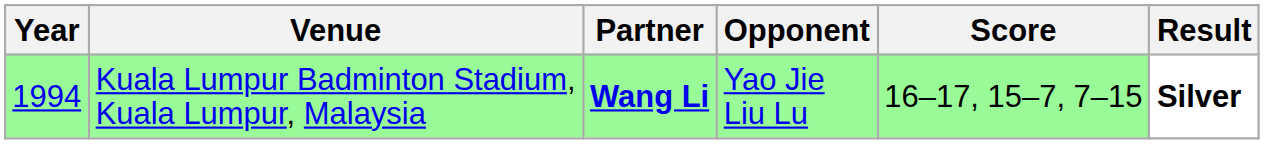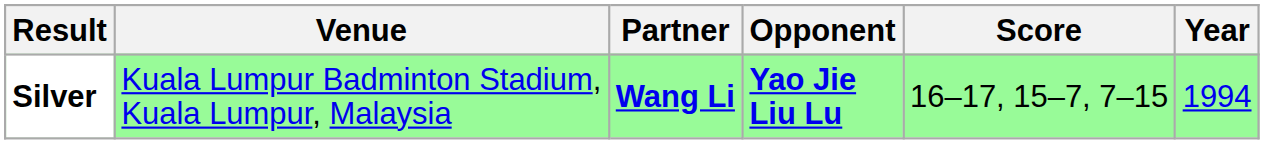columns swapped: Year <-> Result
Kuala Lumpur Badminton Stadium, Kuala Lumpur, Malaysia | Opponent: normal -> bold
